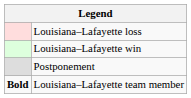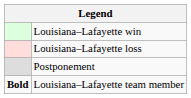rows swapped: Louisiana–Lafayette win <-> Louisiana–Lafayette loss
